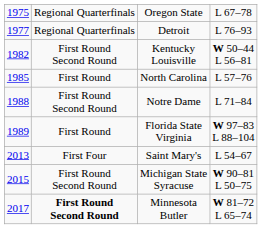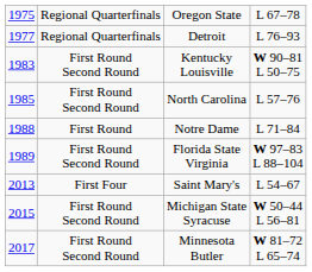Kentucky Louisville | column 1: 1982 -> 1983
Kentucky Louisville | column 4: W 50–44 L 56–81 -> W 90–81 L 50–75
North Carolina | column 2: First Round -> First Round Second Round
Notre Dame | column 2: First Round Second Round -> First Round
Florida State Virginia | column 2: First Round -> First Round Second Round
Michigan State Syracuse | column 4: W 90–81 L 50–75 -> W 50–44 L 56–81
Minnesota Butler | column 2: bold -> normal
